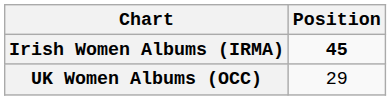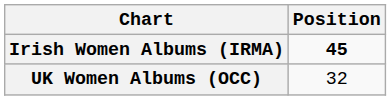UK Women Albums (OCC) | Position: 29 -> 32
